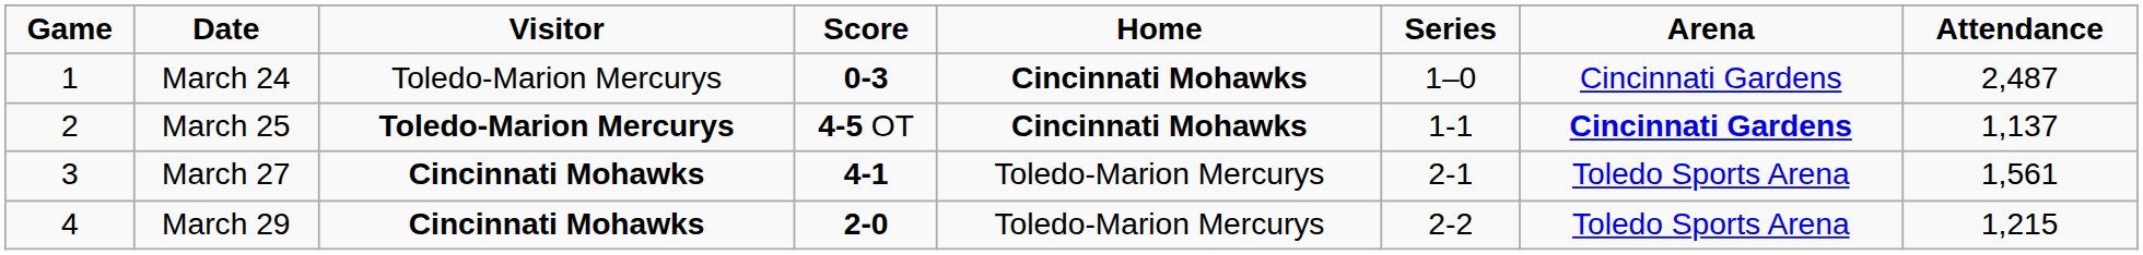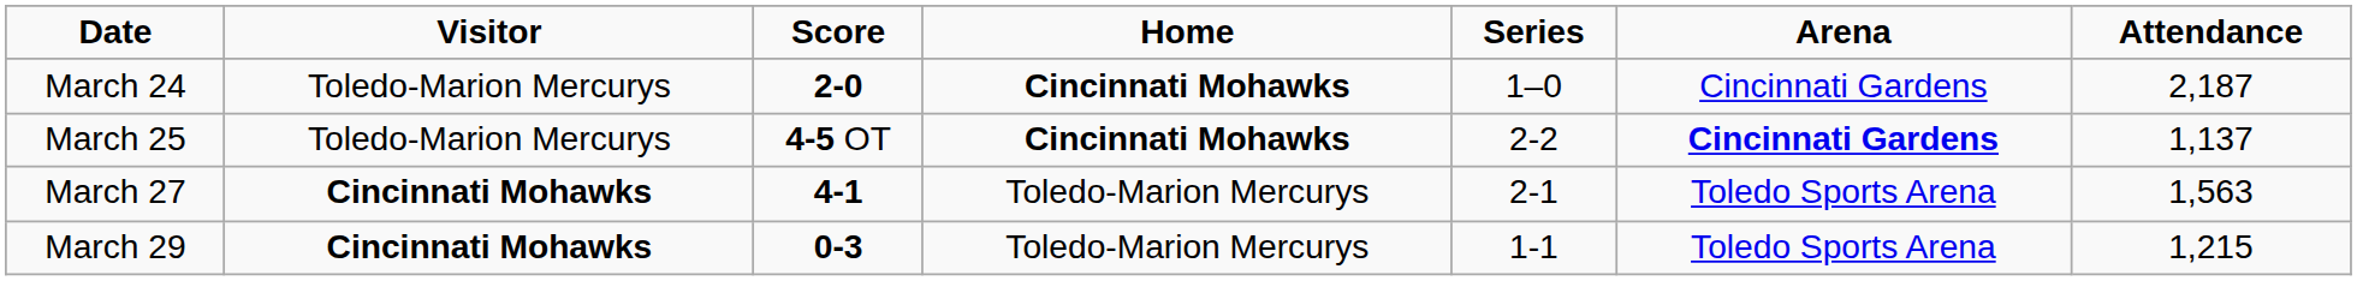- column: Game | 1 | 2 | 3 | 4
March 24 | Score: 0-3 -> 2-0
March 24 | Attendance: 2,487 -> 2,187
March 25 | Visitor: bold -> normal
March 25 | Series: 1-1 -> 2-2
March 27 | Attendance: 1,561 -> 1,563
March 29 | Score: 2-0 -> 0-3
March 29 | Series: 2-2 -> 1-1
